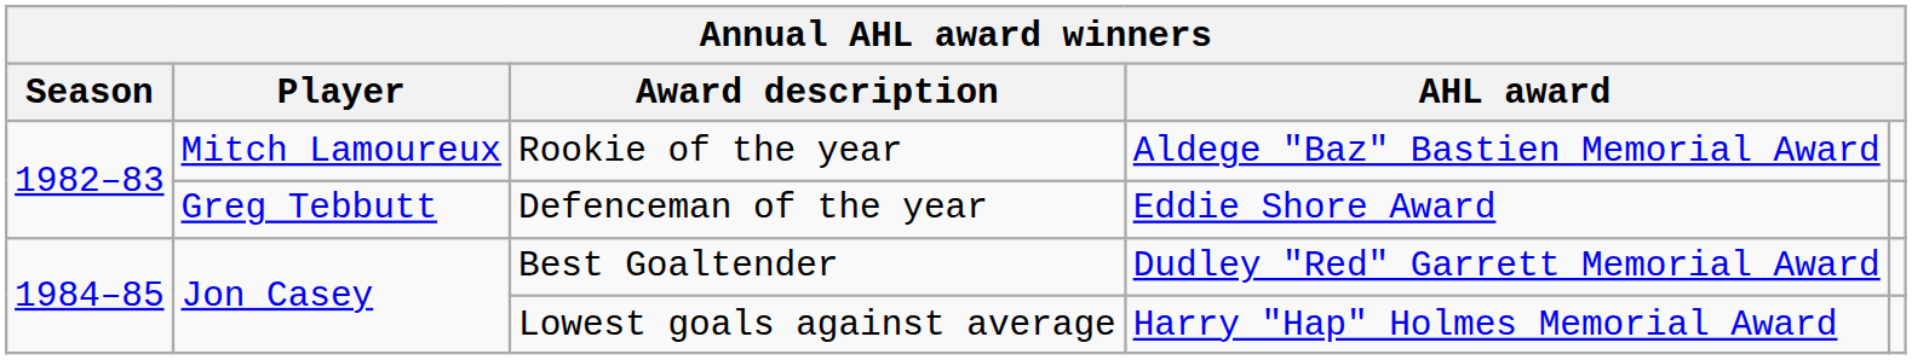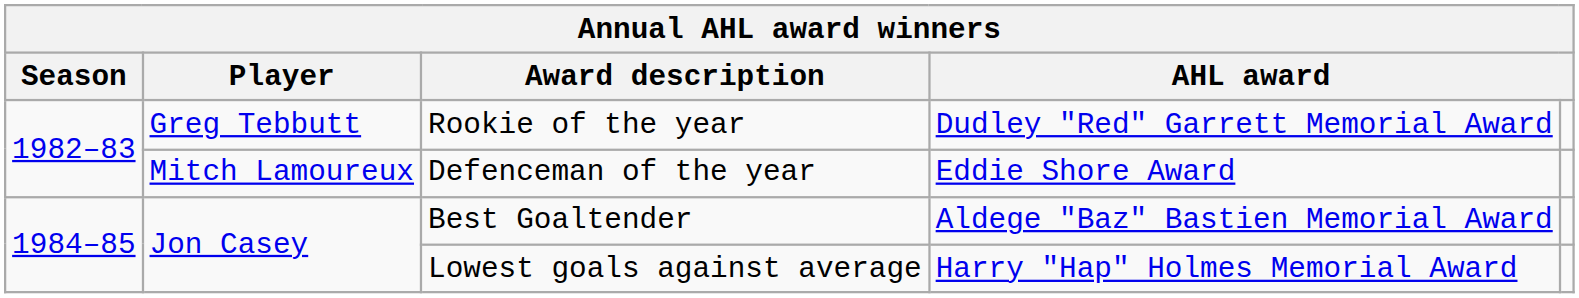Rookie of the year | Player: Mitch Lamoureux -> Greg Tebbutt
Rookie of the year | column 4: Aldege "Baz" Bastien Memorial Award -> Dudley "Red" Garrett Memorial Award
Defenceman of the year | Player: Greg Tebbutt -> Mitch Lamoureux
Best Goaltender | column 4: Dudley "Red" Garrett Memorial Award -> Aldege "Baz" Bastien Memorial Award
